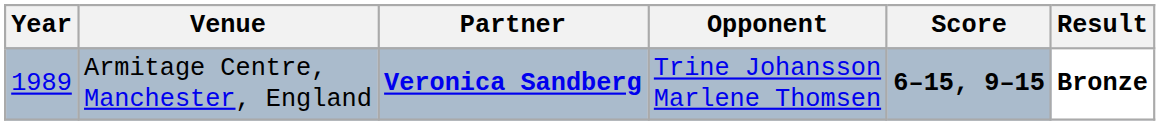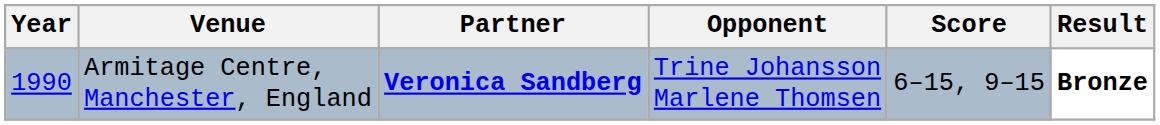Armitage Centre, Manchester, England | Year: 1989 -> 1990
Armitage Centre, Manchester, England | Score: bold -> normal
